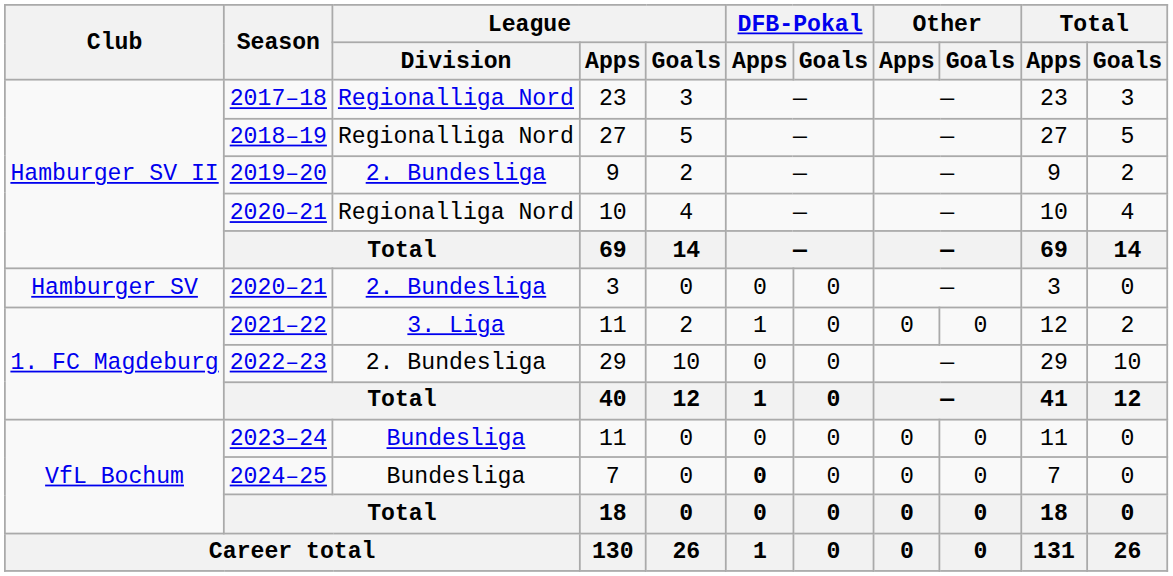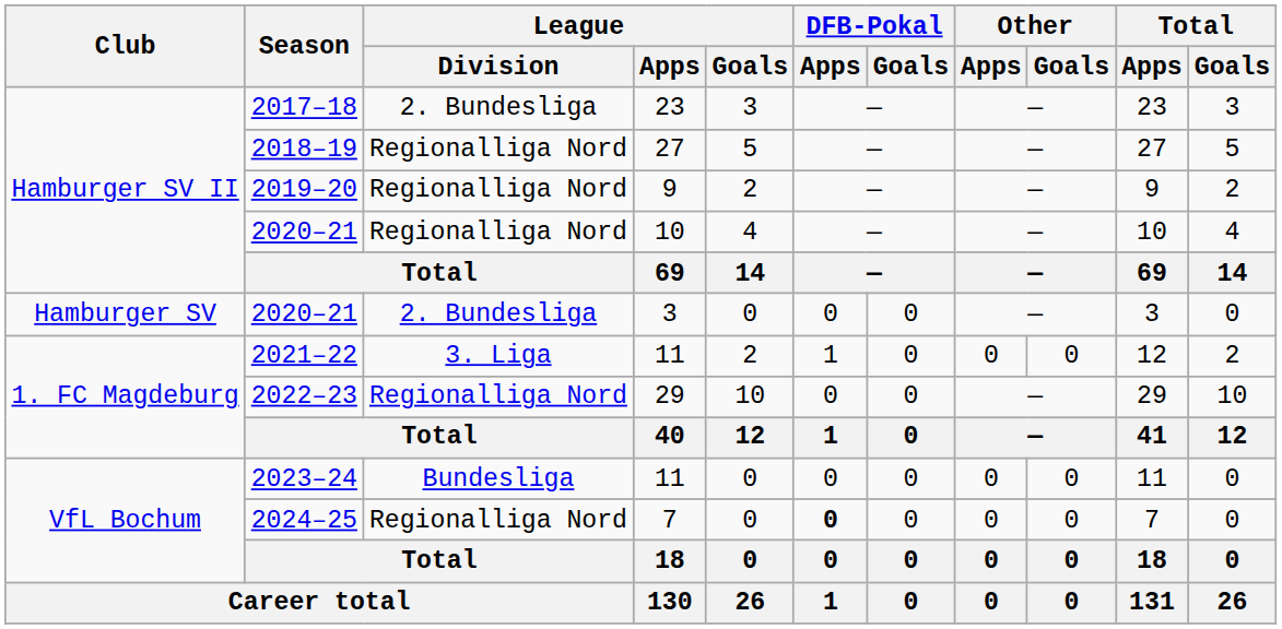2017–18 | League / Division: Regionalliga Nord -> 2. Bundesliga
2019–20 | League / Division: 2. Bundesliga -> Regionalliga Nord
2022–23 | League / Division: 2. Bundesliga -> Regionalliga Nord
2024–25 | League / Division: Bundesliga -> Regionalliga Nord
